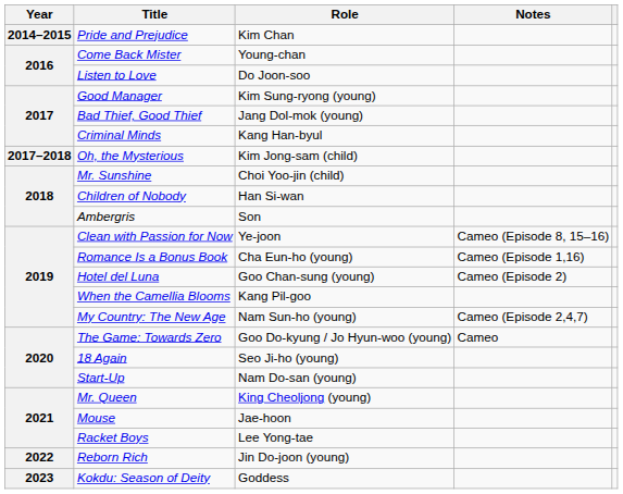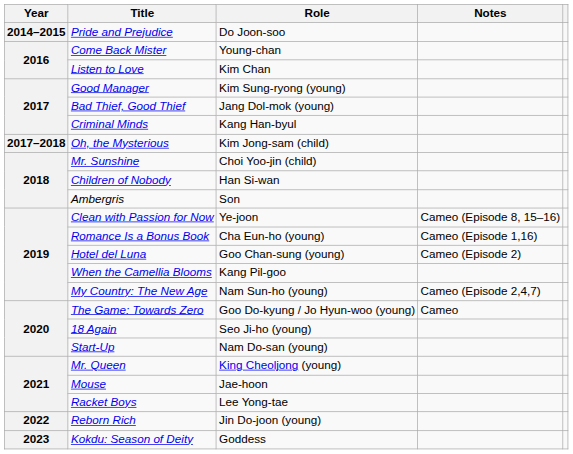Pride and Prejudice | Role: Kim Chan -> Do Joon-soo
Listen to Love | Role: Do Joon-soo -> Kim Chan
